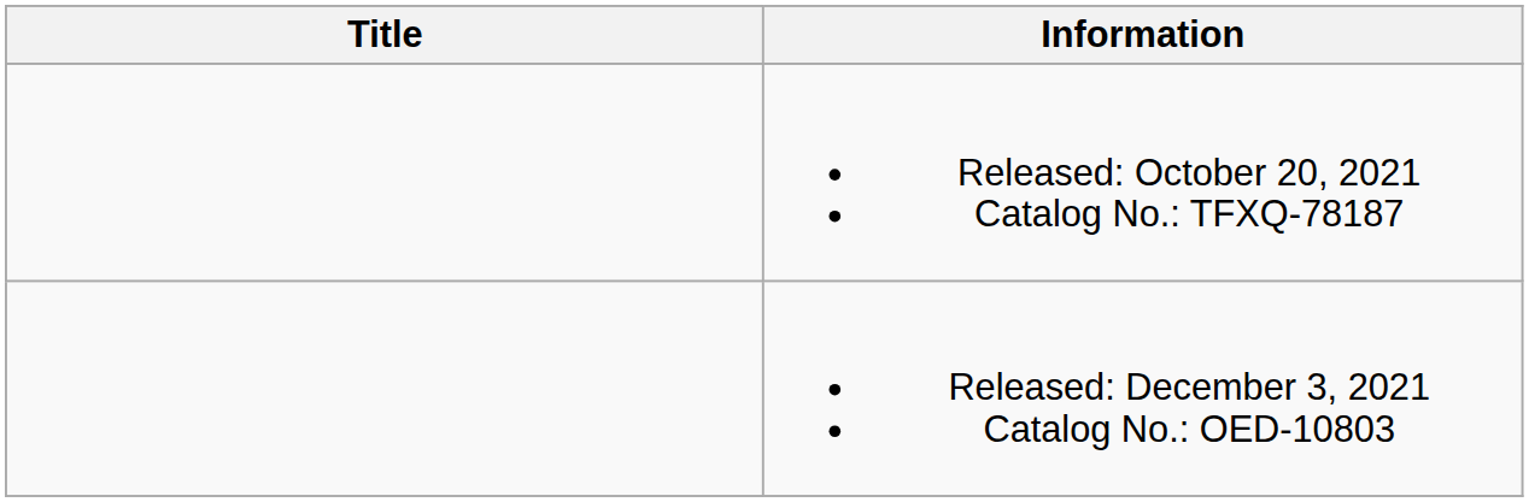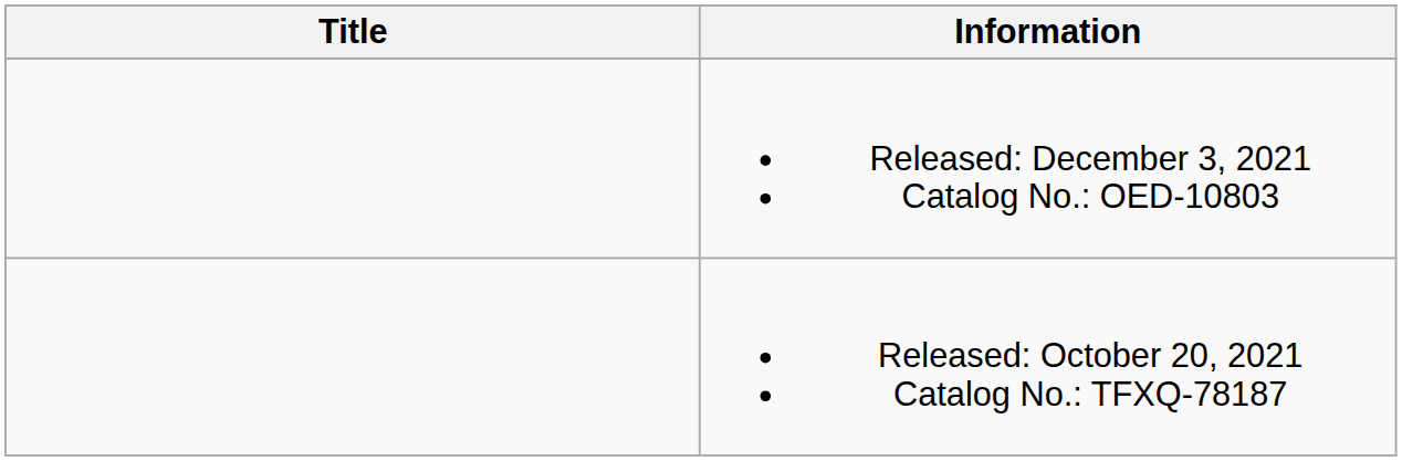rows swapped: Released: October 20, 2021 Catalog No.: TFXQ-78187 <-> Released: December 3, 2021 Catalog No.: OED-10803
